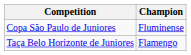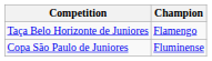rows swapped: Copa São Paulo de Juniores <-> Taça Belo Horizonte de Juniores
